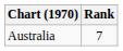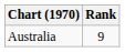Australia | Rank: 7 -> 9
